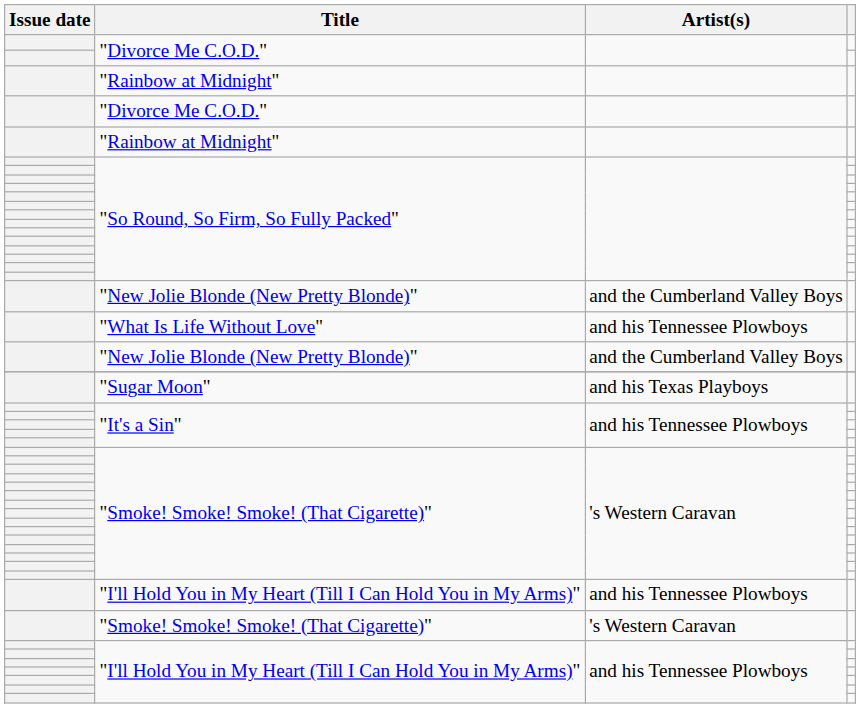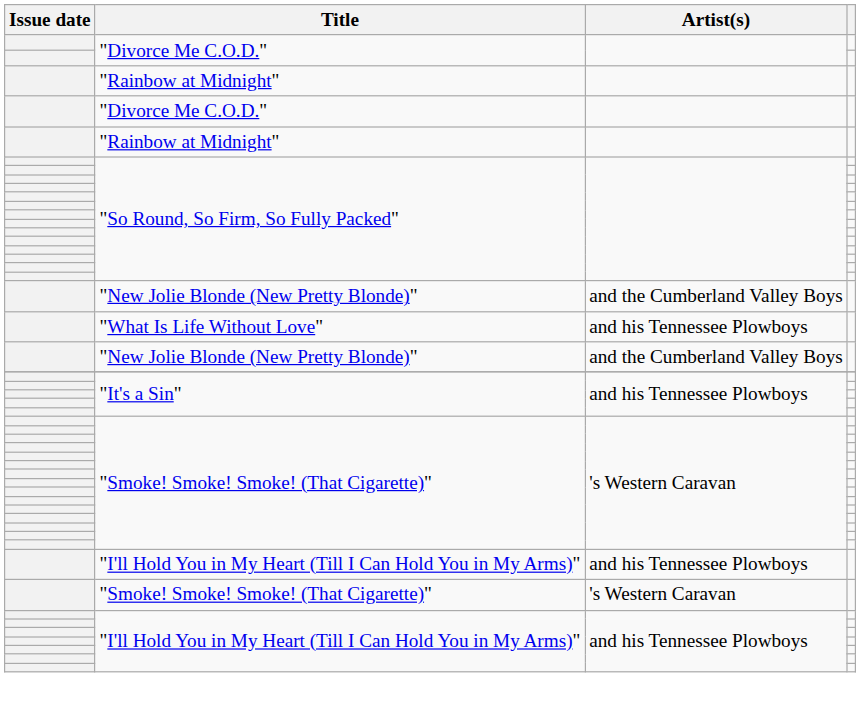- row: "Sugar Moon" | and his Texas Playboys
